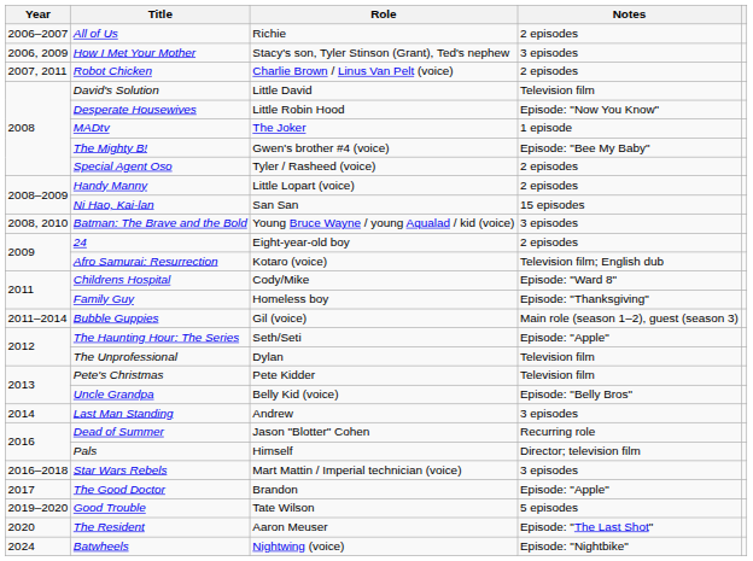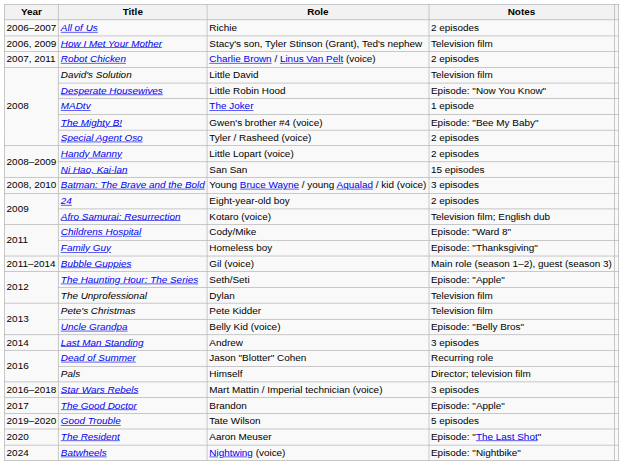How I Met Your Mother | Notes: 3 episodes -> Television film
